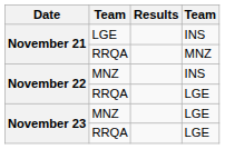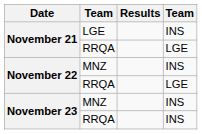November 21 / RRQA | column 4: MNZ -> LGE
November 23 / MNZ | column 4: LGE -> INS
November 23 / RRQA | column 4: LGE -> INS
